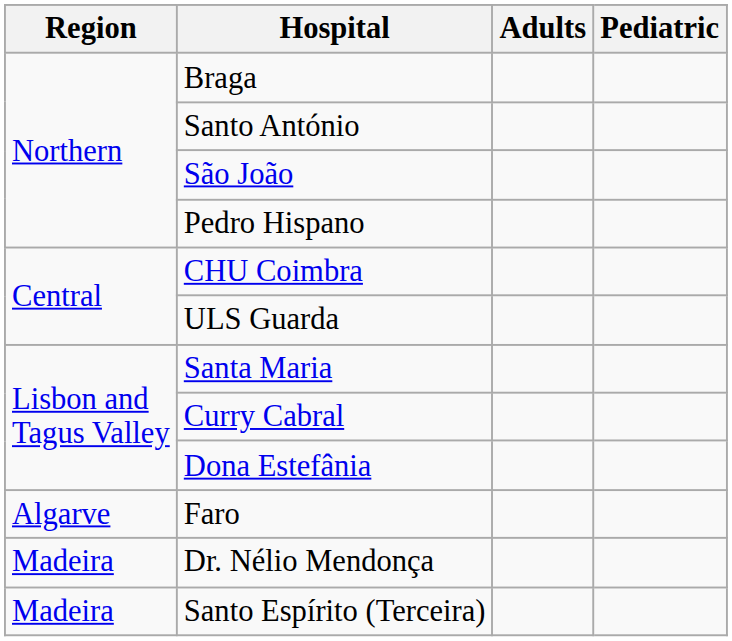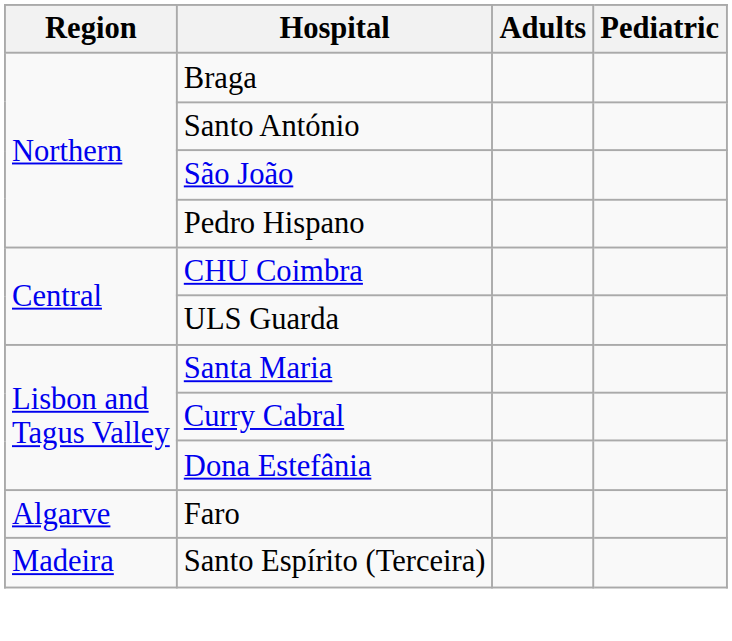- row: Madeira | Dr. Nélio Mendonça
